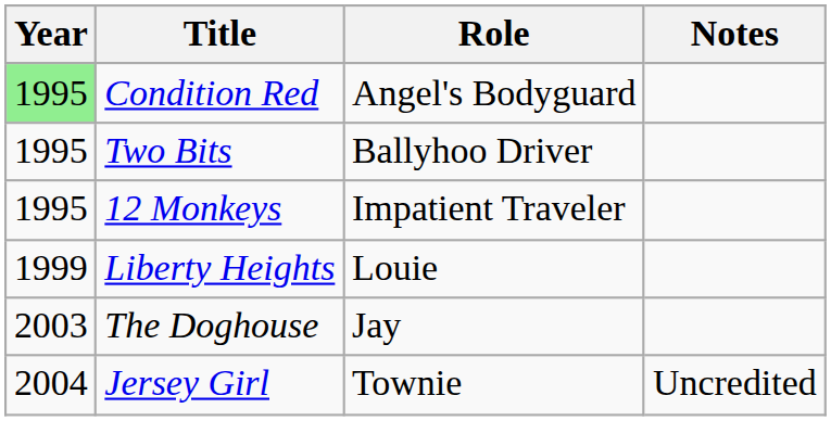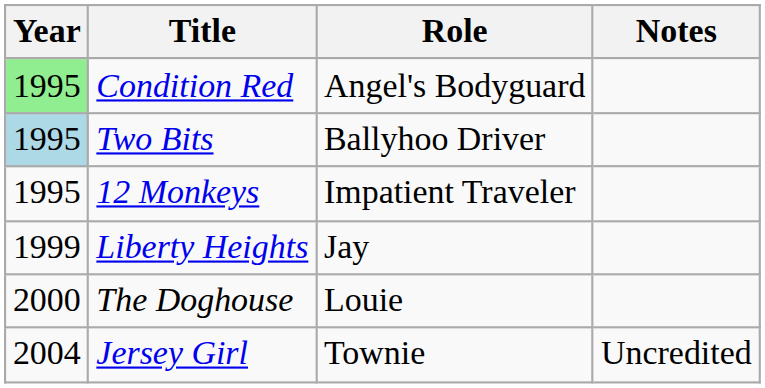Two Bits | Year: no background -> lightblue background
Liberty Heights | Role: Louie -> Jay
The Doghouse | Year: 2003 -> 2000
The Doghouse | Role: Jay -> Louie
